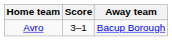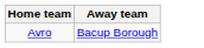- column: Score | 3–1
